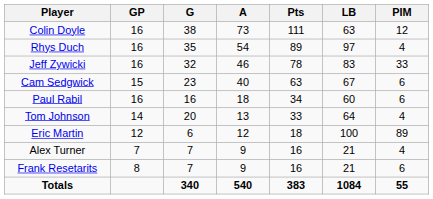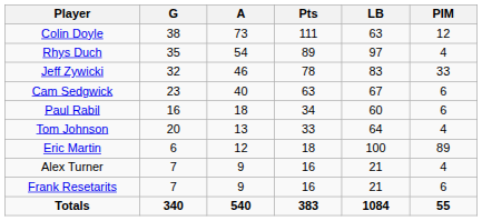- column: GP | 16 | 16 | 16 | 15 | 16 | 14 | 12 | 7 | 8
